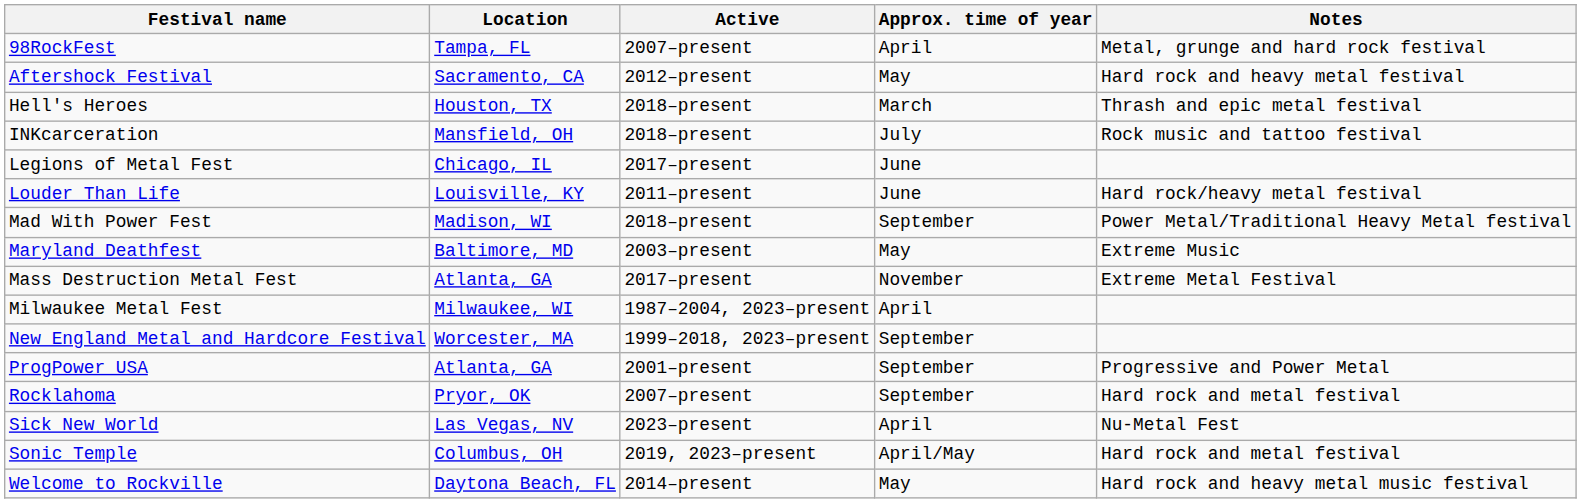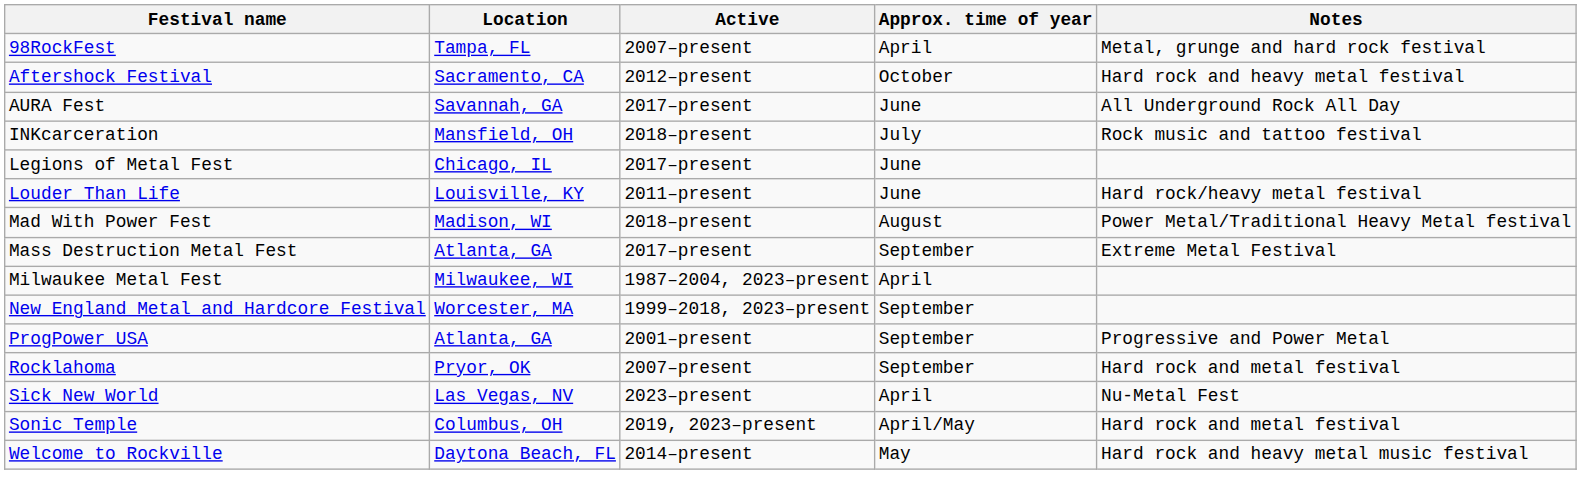Aftershock Festival | Approx. time of year: May -> October
+ row: AURA Fest | Savannah, GA | 2017–present | June | All Underground Rock All Day
- row: Hell's Heroes | Houston, TX | 2018–present | March | Thrash and epic metal festival
Mad With Power Fest | Approx. time of year: September -> August
- row: Maryland Deathfest | Baltimore, MD | 2003–present | May | Extreme Music
Mass Destruction Metal Fest | Approx. time of year: November -> September
